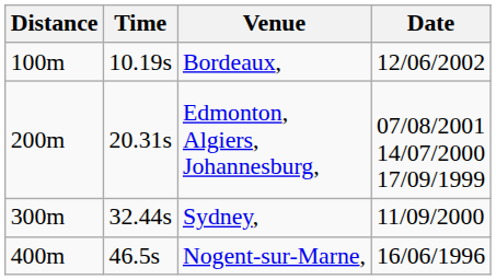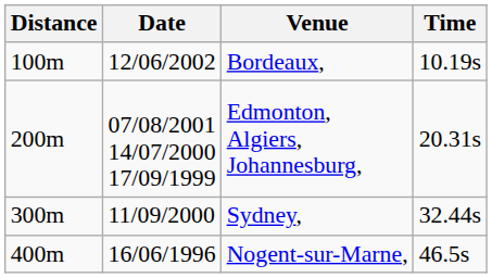columns swapped: Time <-> Date
